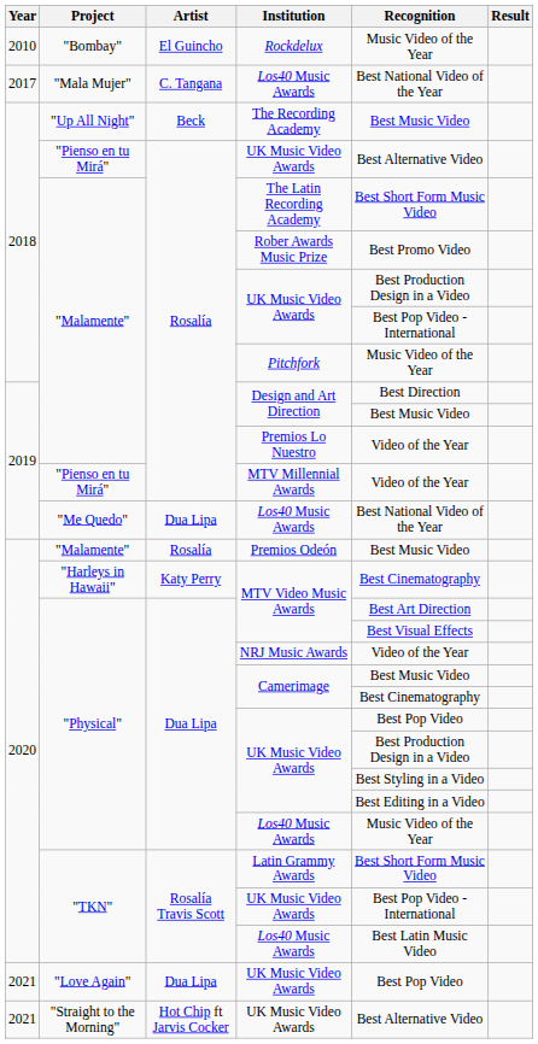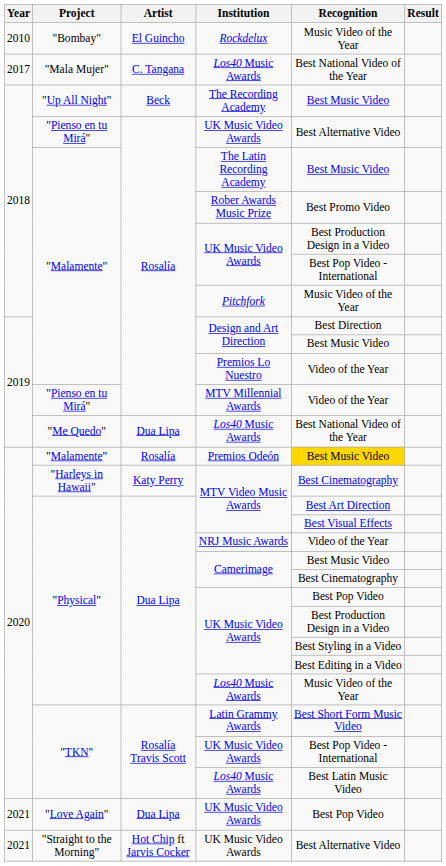The Latin Recording Academy | Recognition: Best Short Form Music Video -> Best Music Video
Premios Odeón | Recognition: no background -> gold background
